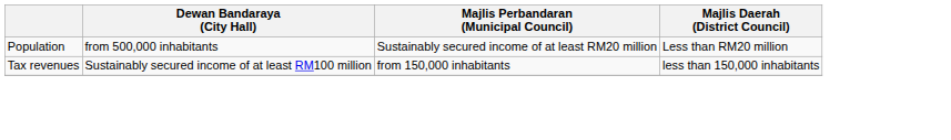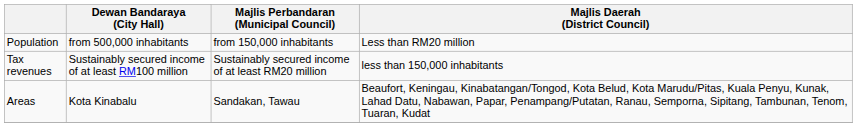Population | Majlis Perbandaran (Municipal Council): Sustainably secured income of at least RM20 million -> from 150,000 inhabitants
Tax revenues | Majlis Perbandaran (Municipal Council): from 150,000 inhabitants -> Sustainably secured income of at least RM20 million
+ row: Areas | Kota Kinabalu | Sandakan, Tawau | Beaufort, Keningau, Kinabatangan/Tongod, Kota Belud, Kota Marudu/Pitas, Kuala Penyu, Kunak, Lahad Datu, Nabawan, Papar, Penampang/Putatan, Ranau, Semporna, Sipitang, Tambunan, Tenom, Tuaran, Kudat
